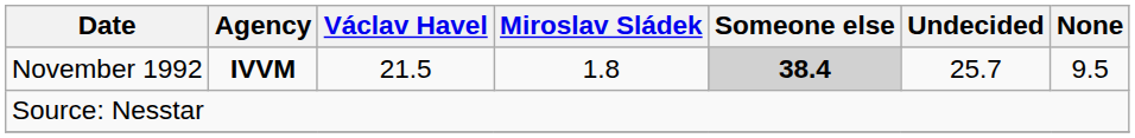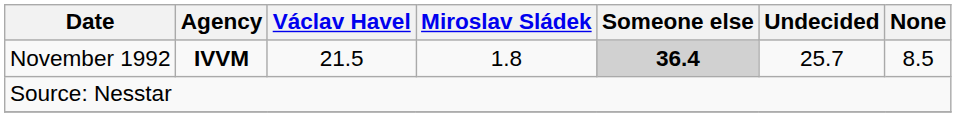November 1992 | Someone else: 38.4 -> 36.4
November 1992 | None: 9.5 -> 8.5
